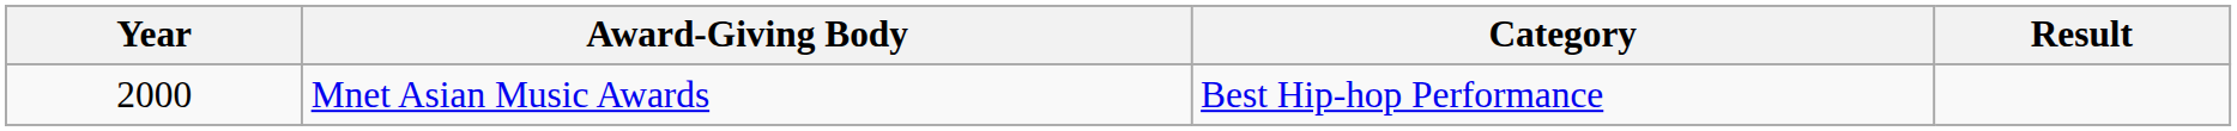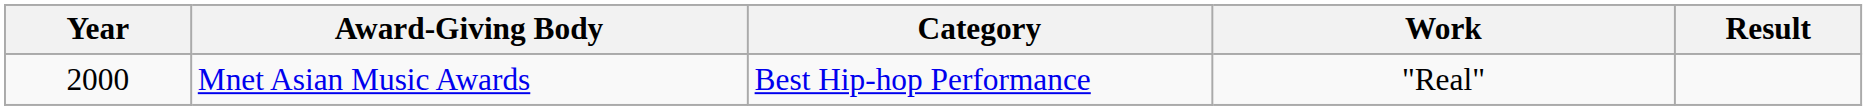+ column: Work | "Real"
